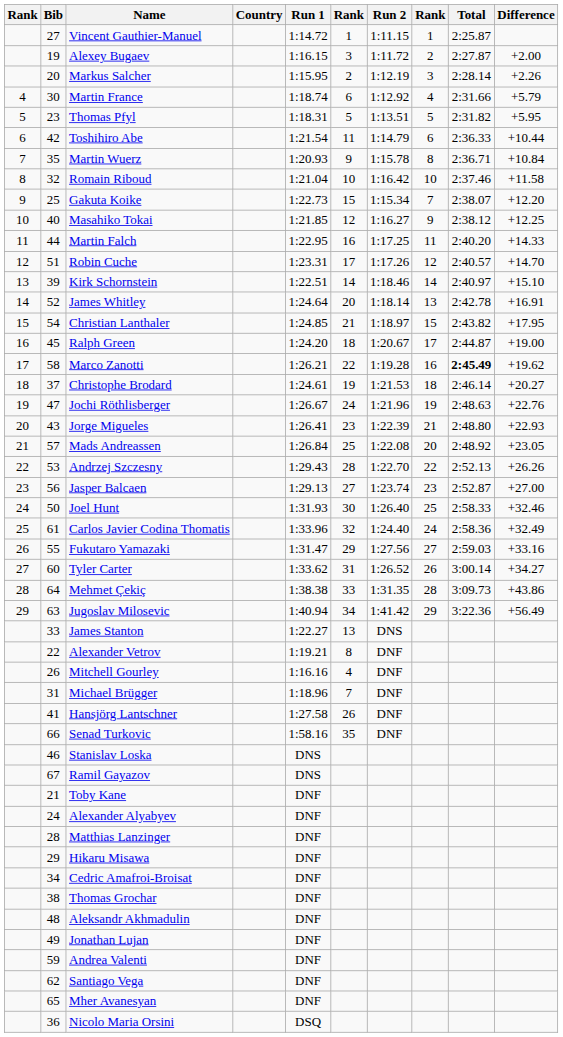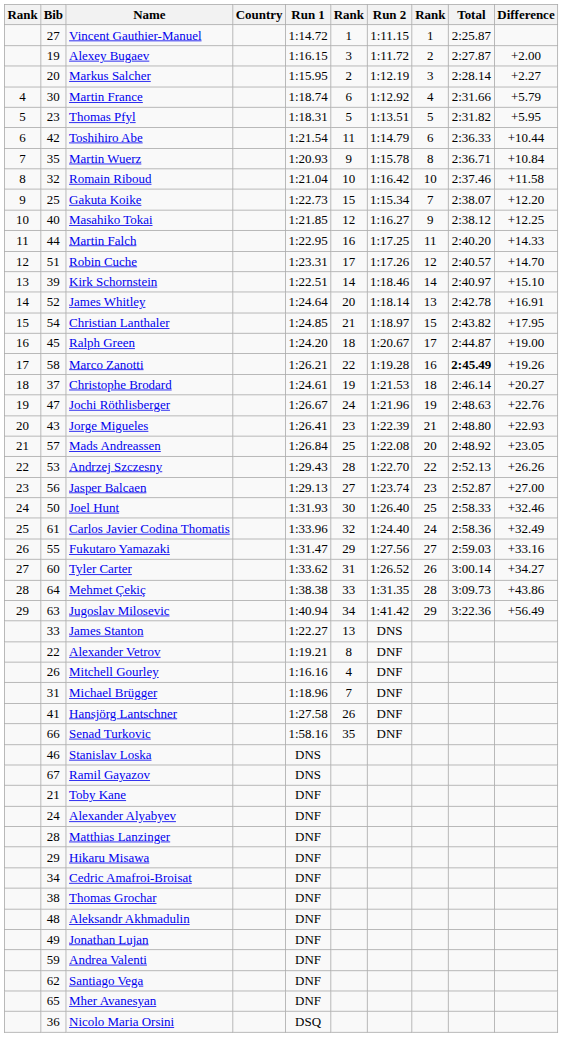Markus Salcher | Difference: +2.26 -> +2.27
Marco Zanotti | Difference: +19.62 -> +19.26
